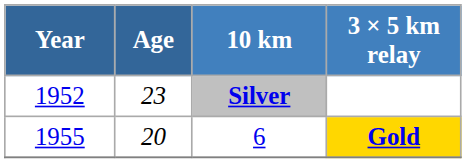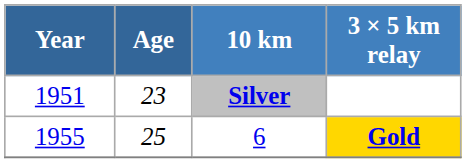Silver | Year: 1952 -> 1951
6 | Age: 20 -> 25
